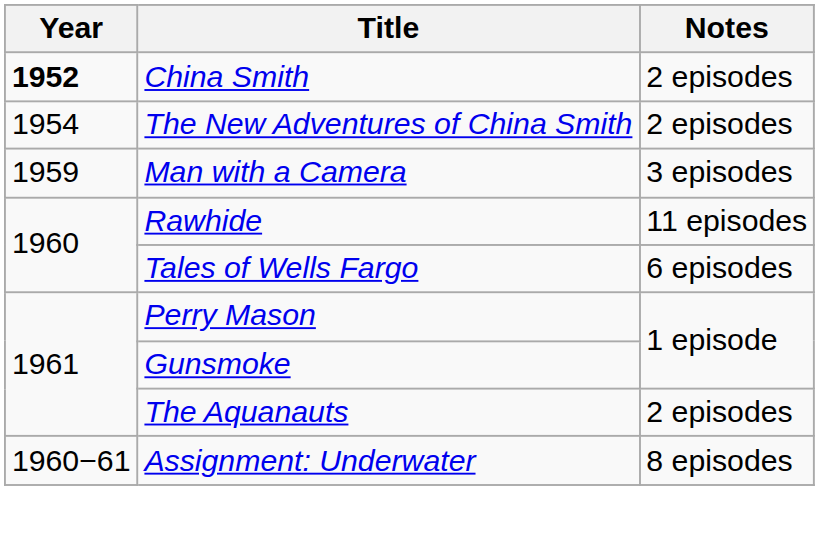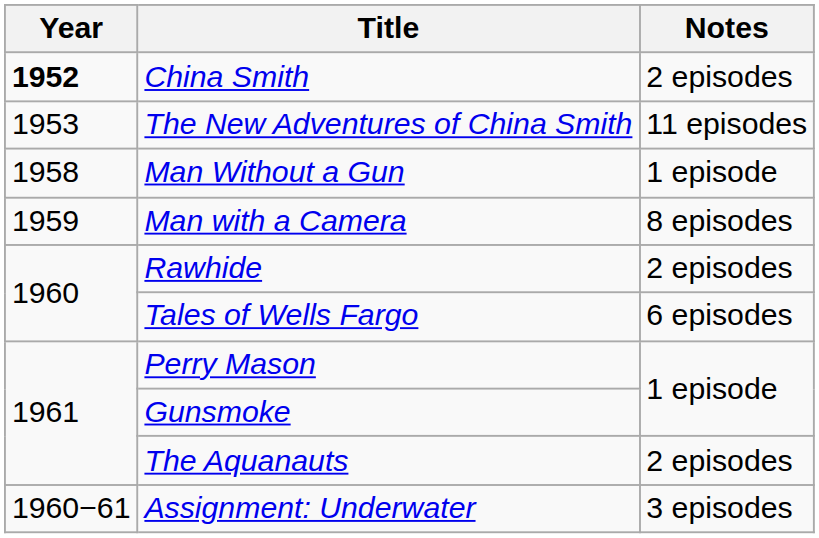The New Adventures of China Smith | Year: 1954 -> 1953
The New Adventures of China Smith | Notes: 2 episodes -> 11 episodes
+ row: 1958 | Man Without a Gun | 1 episode
Man with a Camera | Notes: 3 episodes -> 8 episodes
Rawhide | Notes: 11 episodes -> 2 episodes
Assignment: Underwater | Notes: 8 episodes -> 3 episodes
